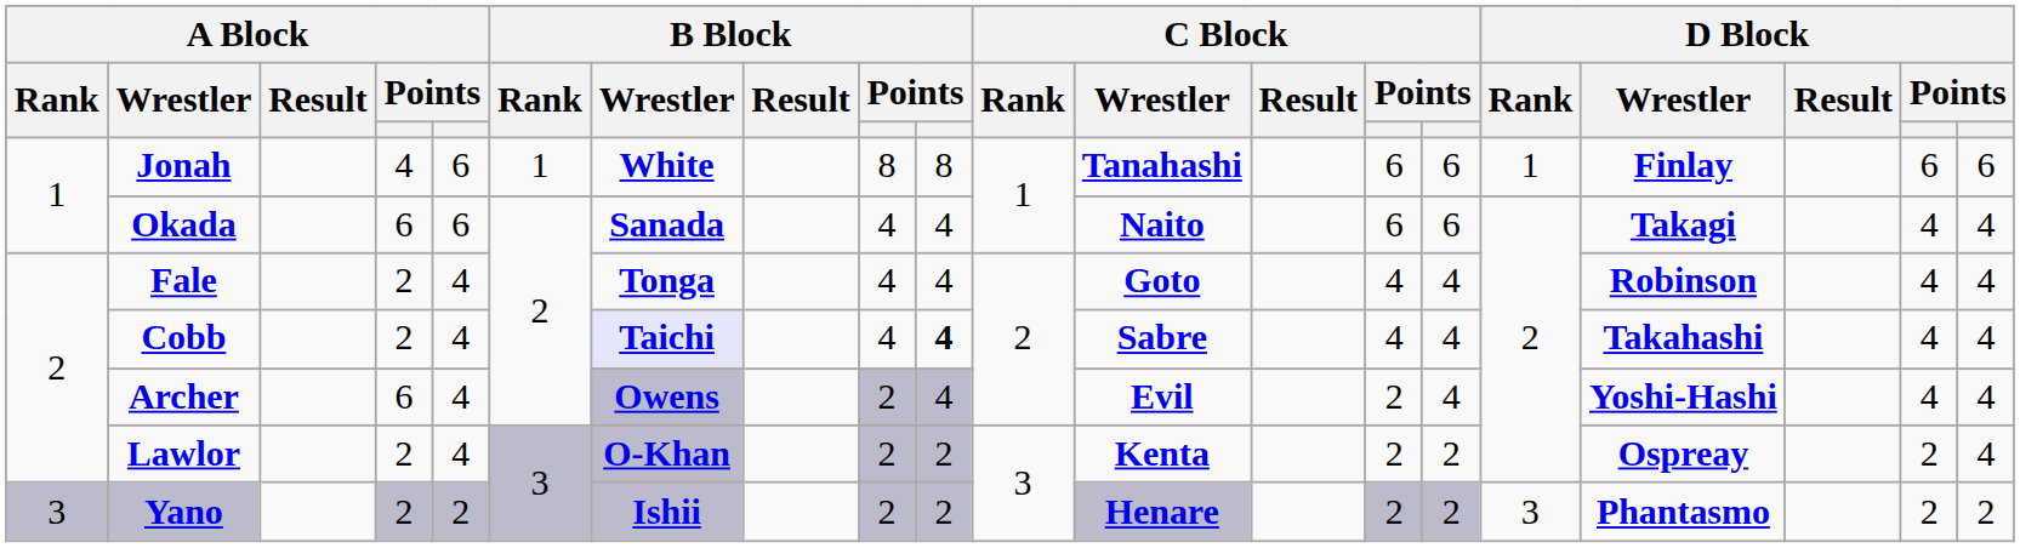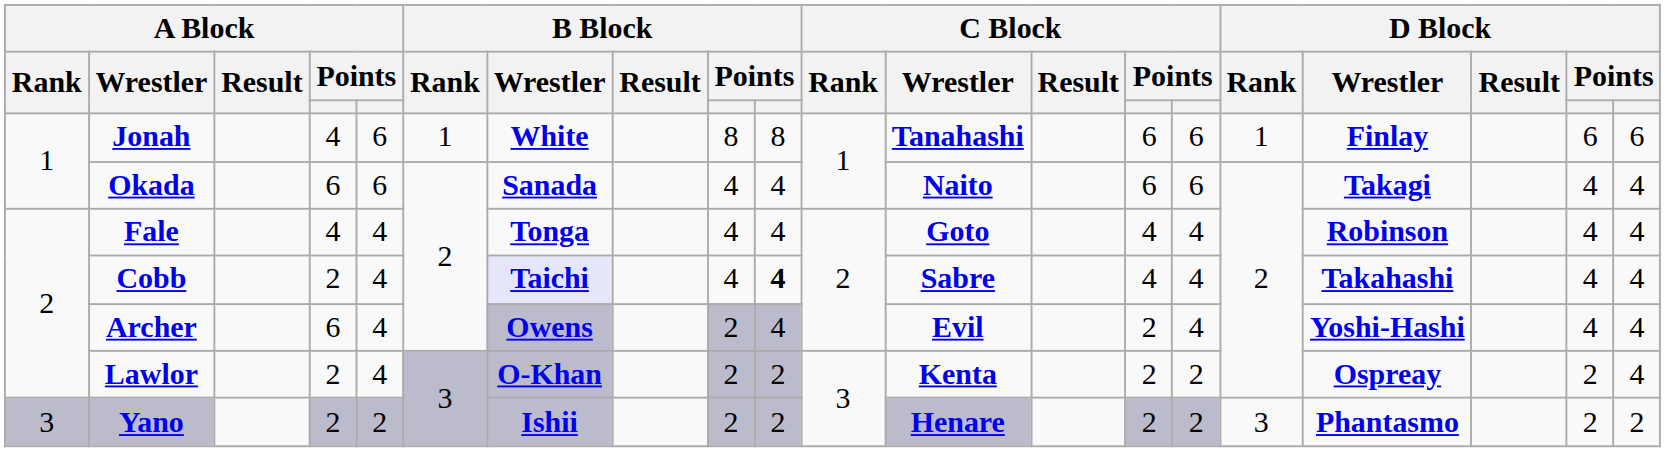Fale | column 4: 2 -> 4
